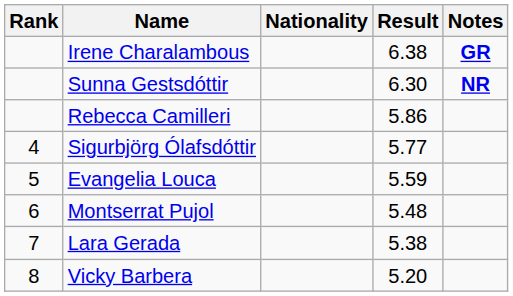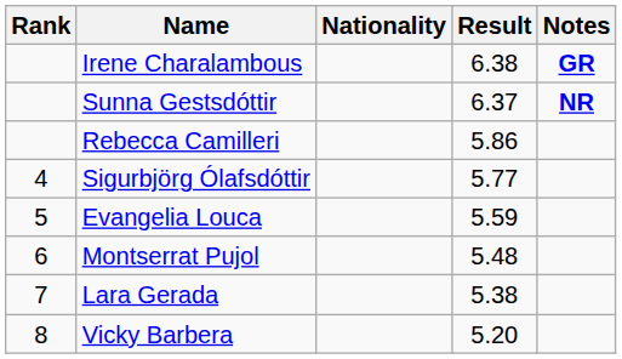Sunna Gestsdóttir | Result: 6.30 -> 6.37
